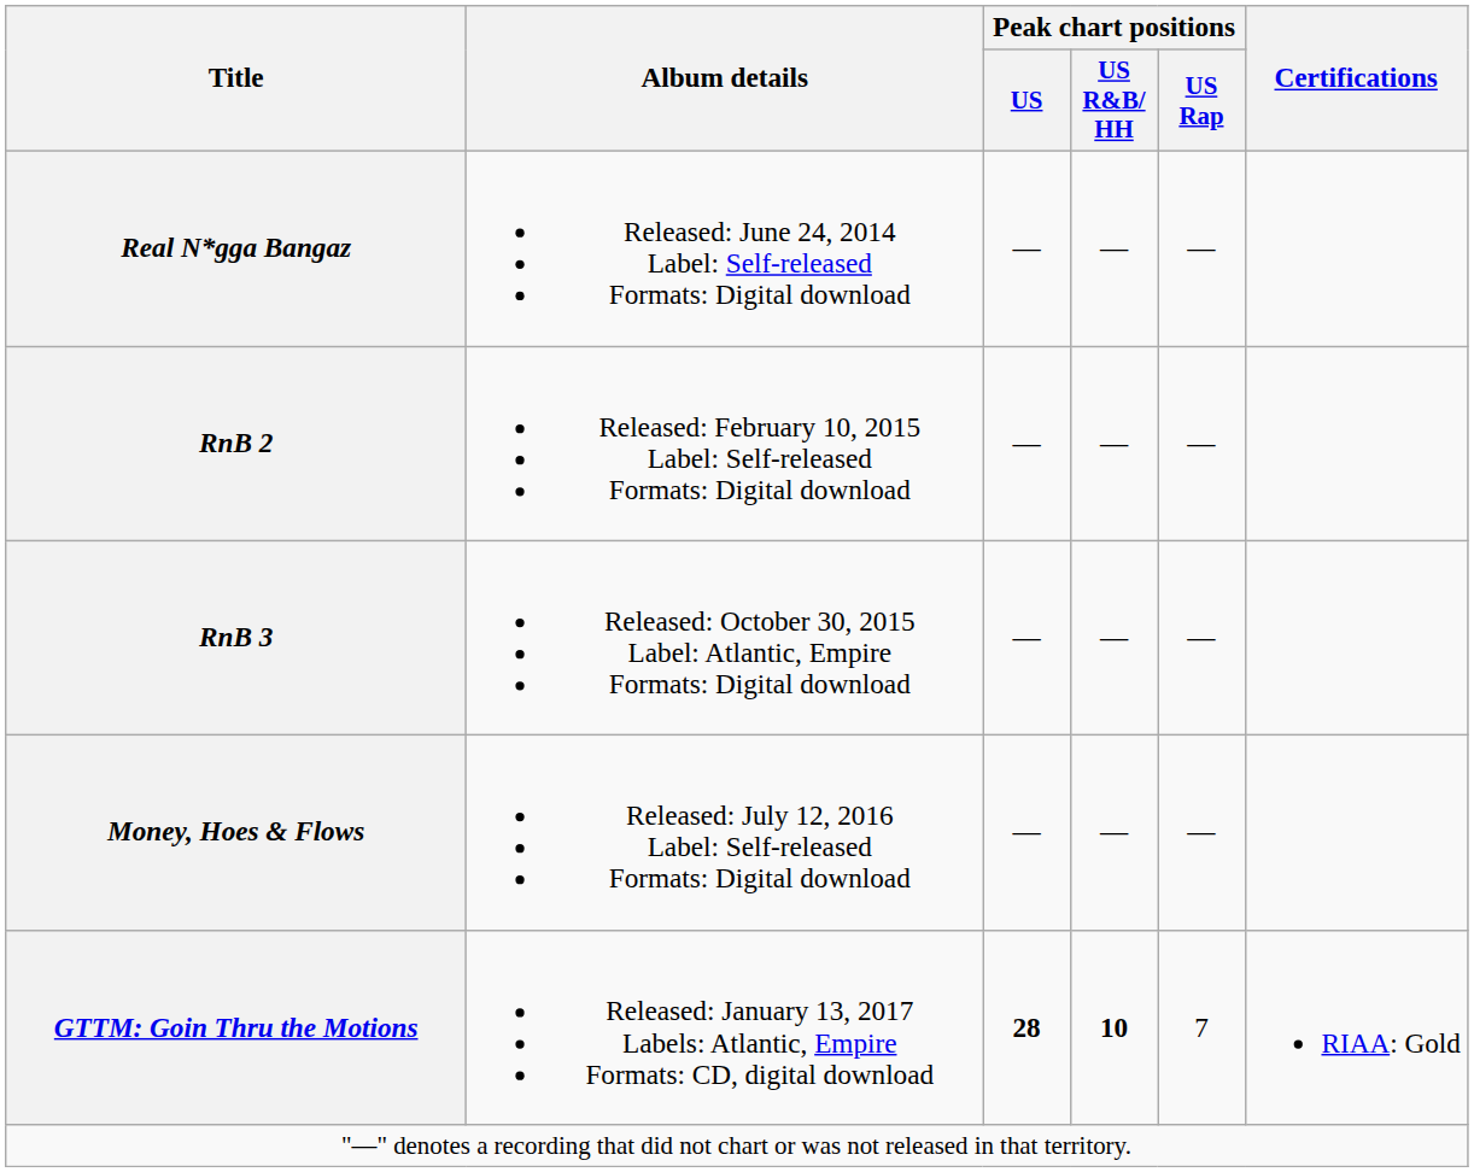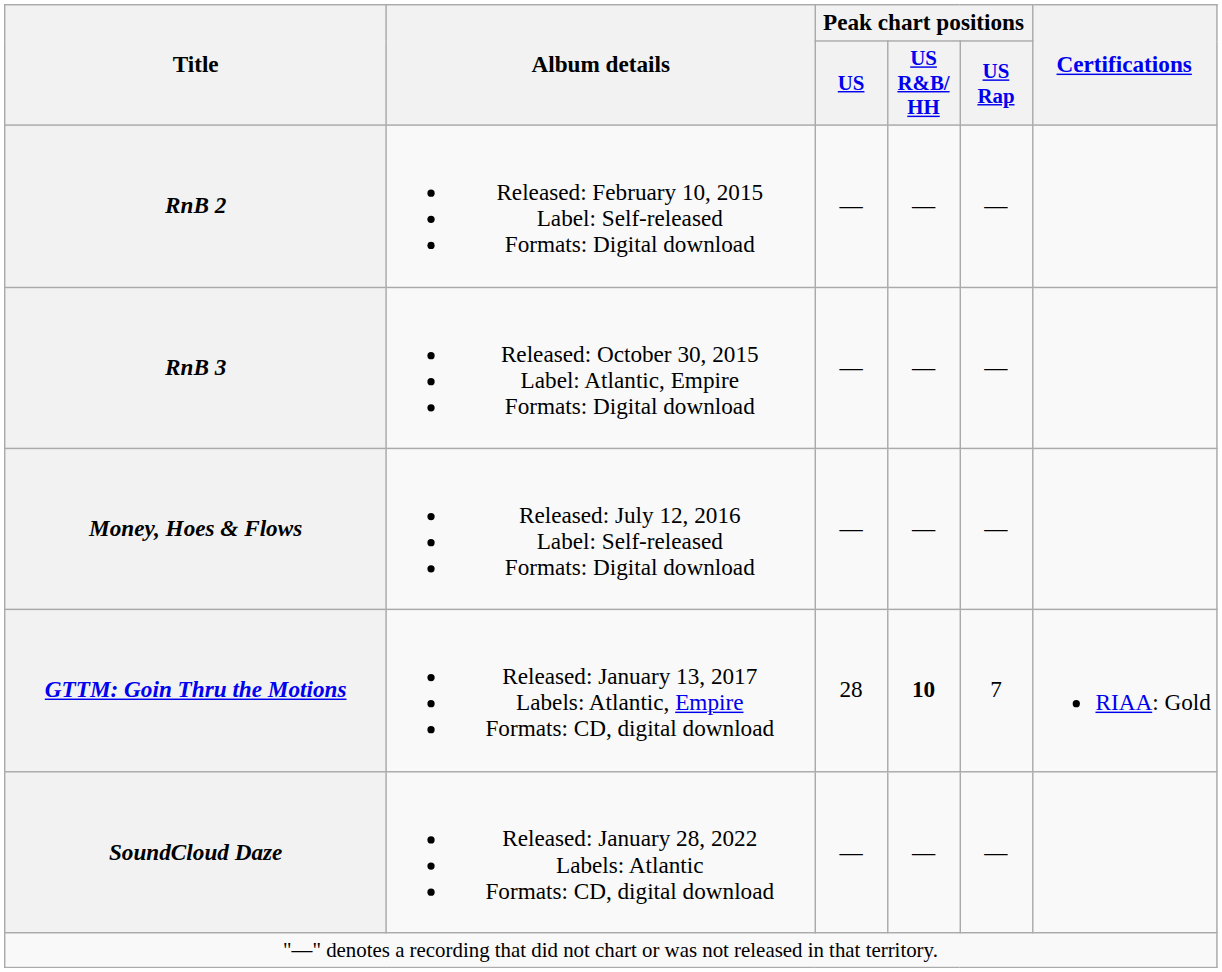- row: Real N*gga Bangaz | Released: June 24, 2014 Label: Self-released Formats: Digital download | — | — | —
GTTM: Goin Thru the Motions | Peak chart positions / US: bold -> normal
+ row: SoundCloud Daze | Released: January 28, 2022 Labels: Atlantic Formats: CD, digital download | — | — | —
